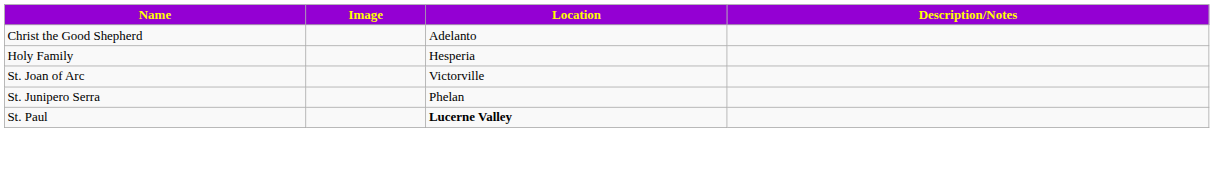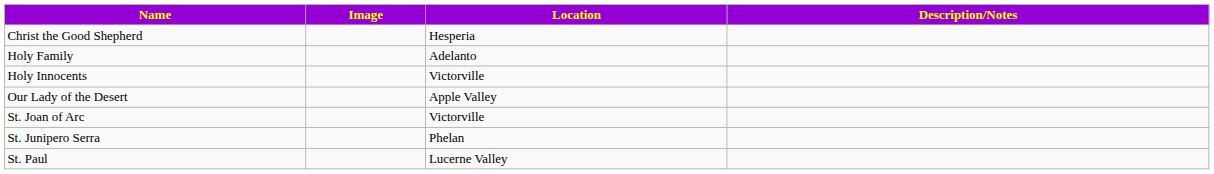Christ the Good Shepherd | Location: Adelanto -> Hesperia
Holy Family | Location: Hesperia -> Adelanto
+ row: Holy Innocents | Victorville
+ row: Our Lady of the Desert | Apple Valley
St. Paul | Location: bold -> normal
